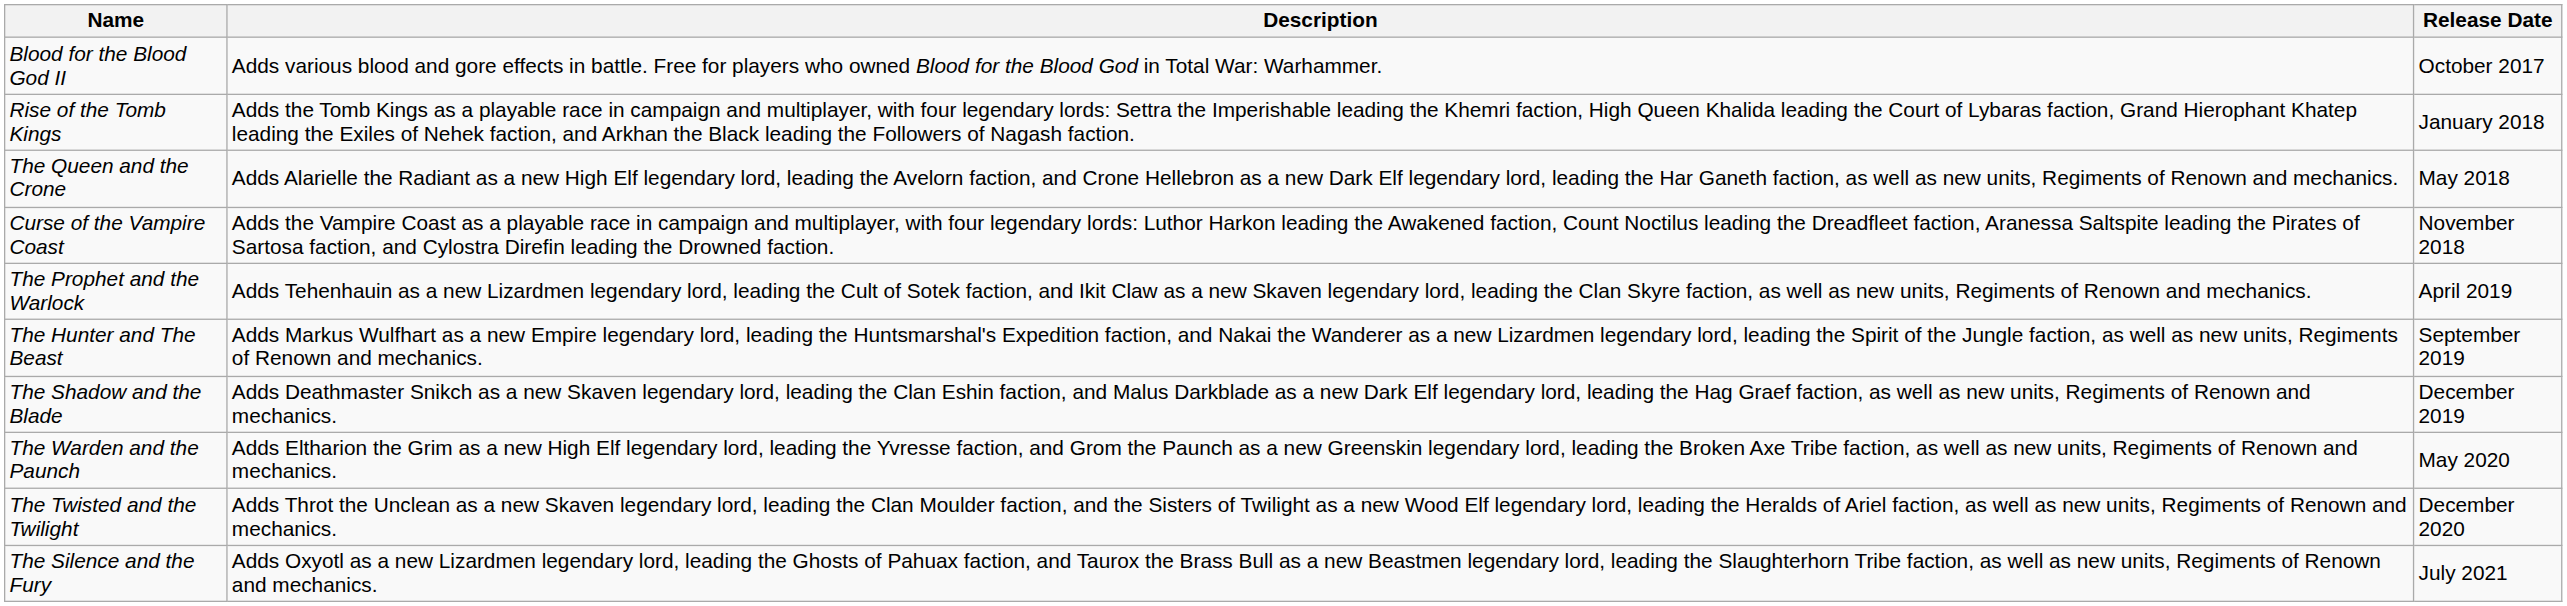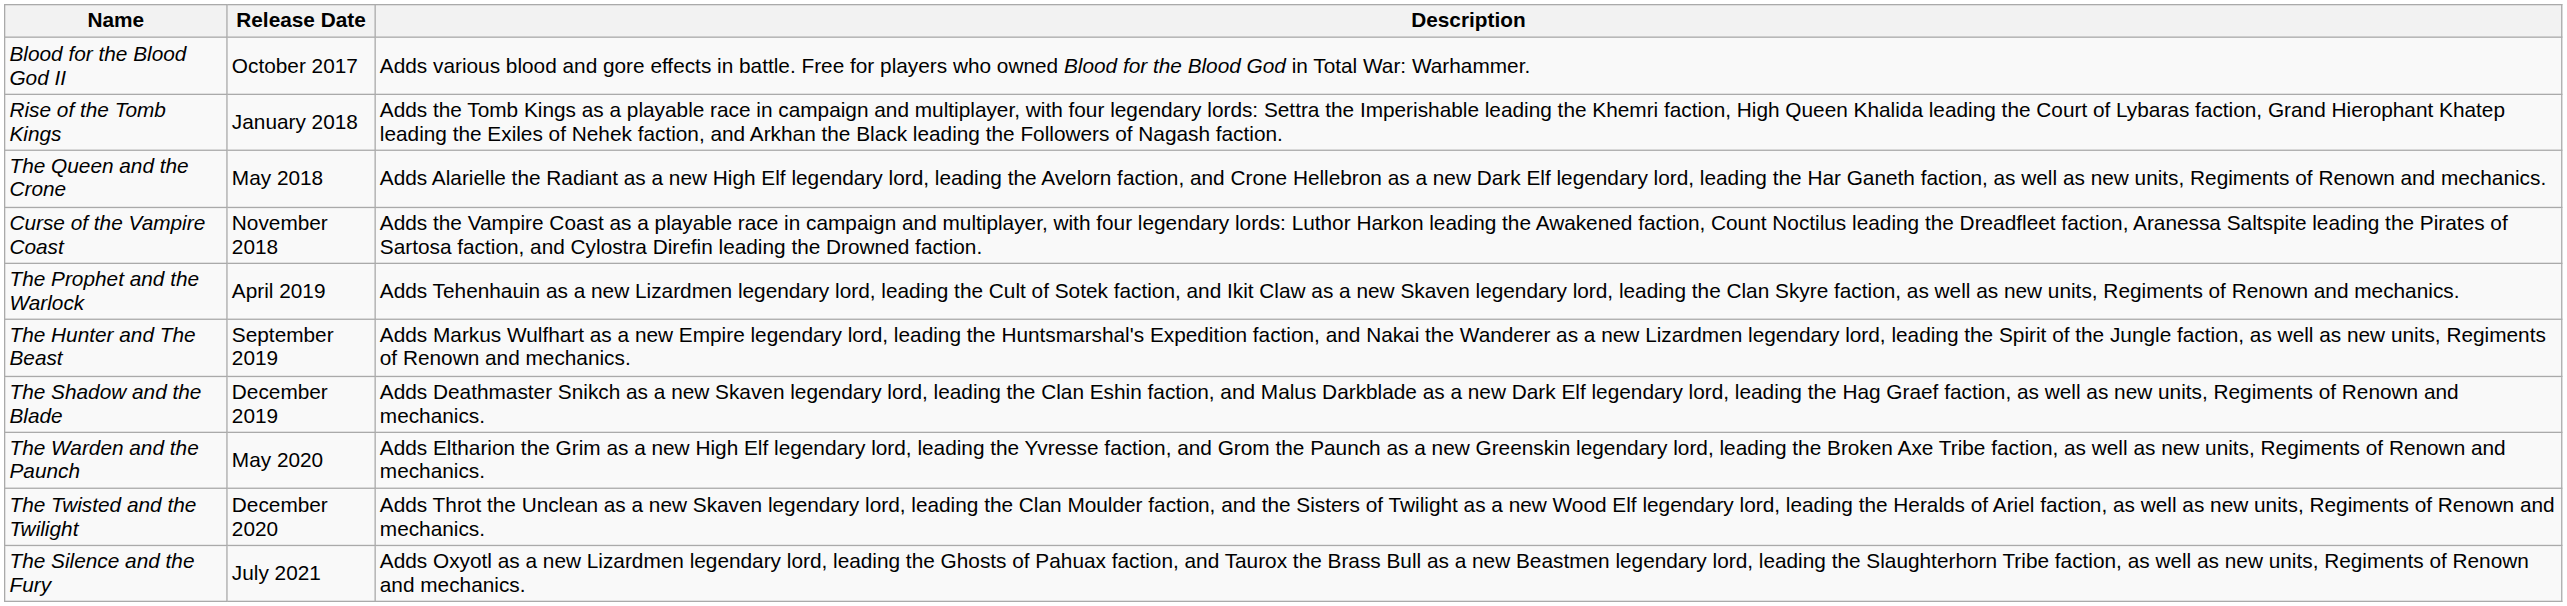columns swapped: Release Date <-> Description
